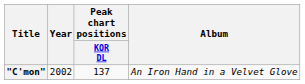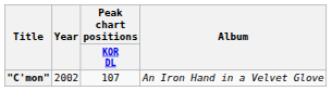"C'mon" | Peak chart positions / KOR DL: 137 -> 107
